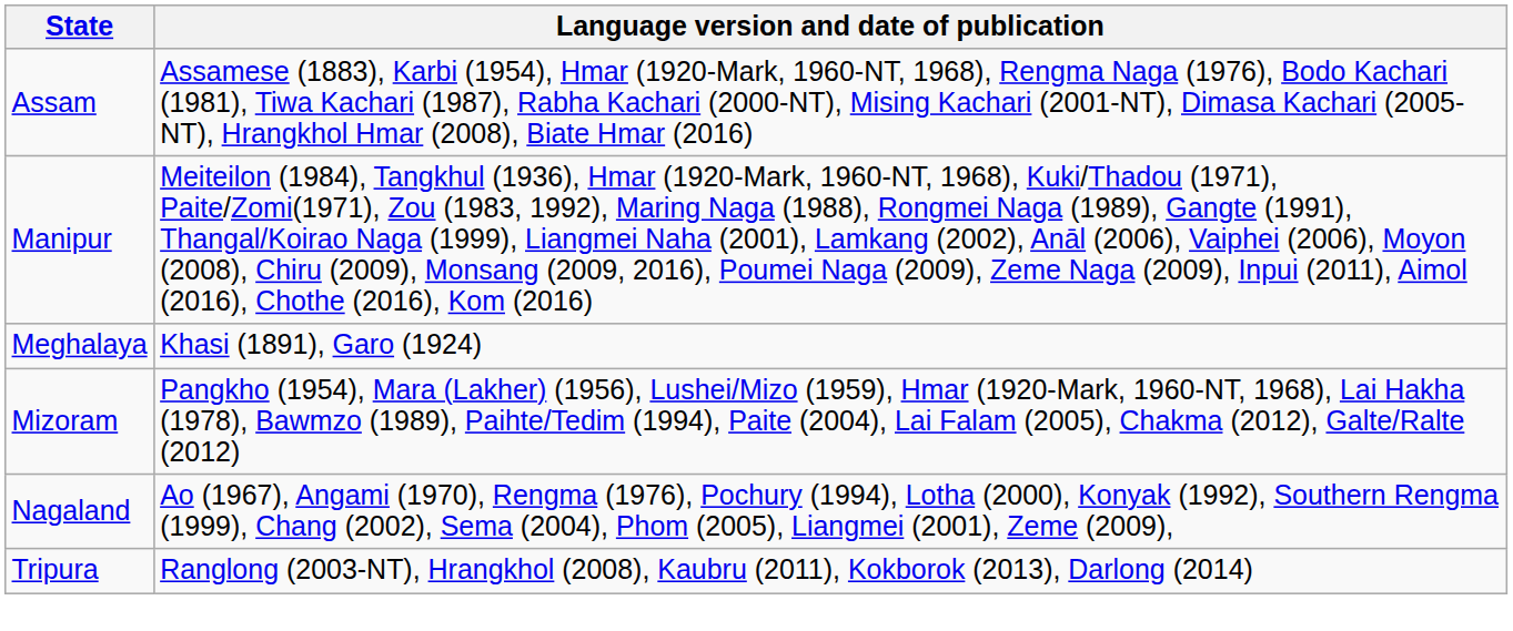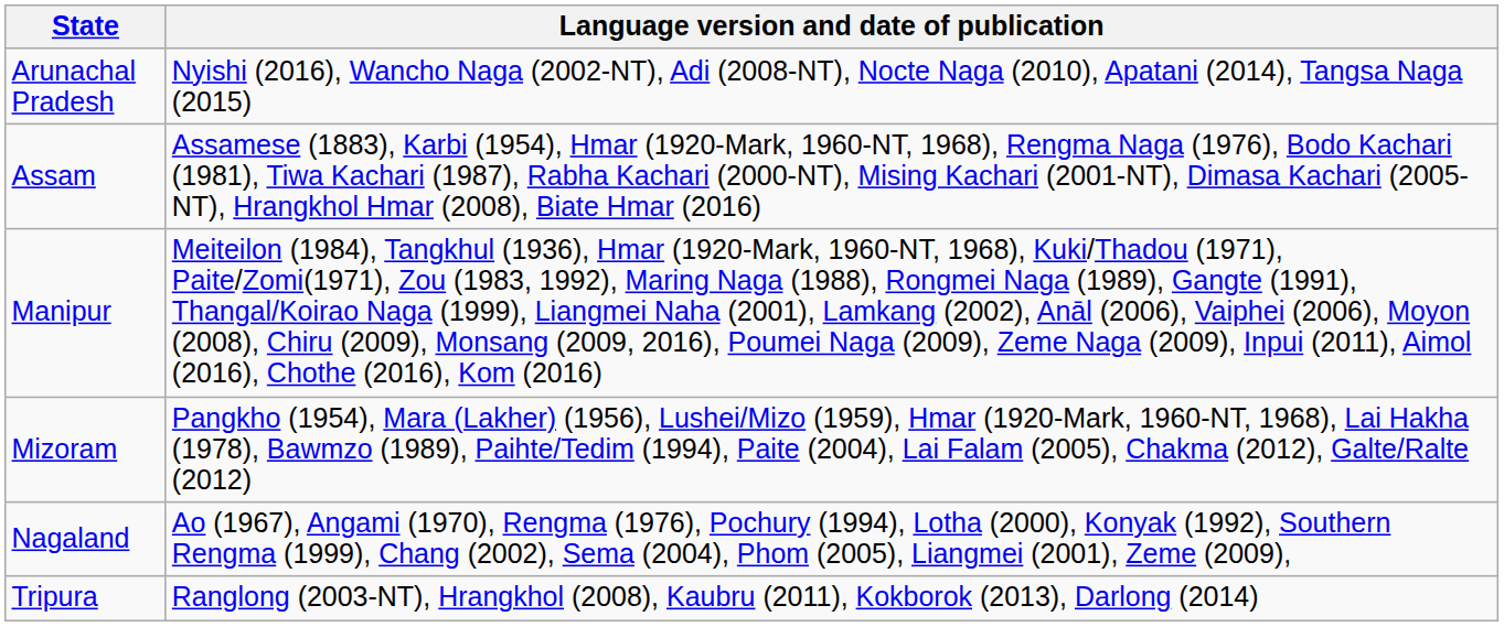+ row: Arunachal Pradesh | Nyishi (2016), Wancho Naga (2002-NT), Adi (2008-NT), Nocte Naga (2010), Apatani (2014), Tangsa Naga (2015)
- row: Meghalaya | Khasi (1891), Garo (1924)
